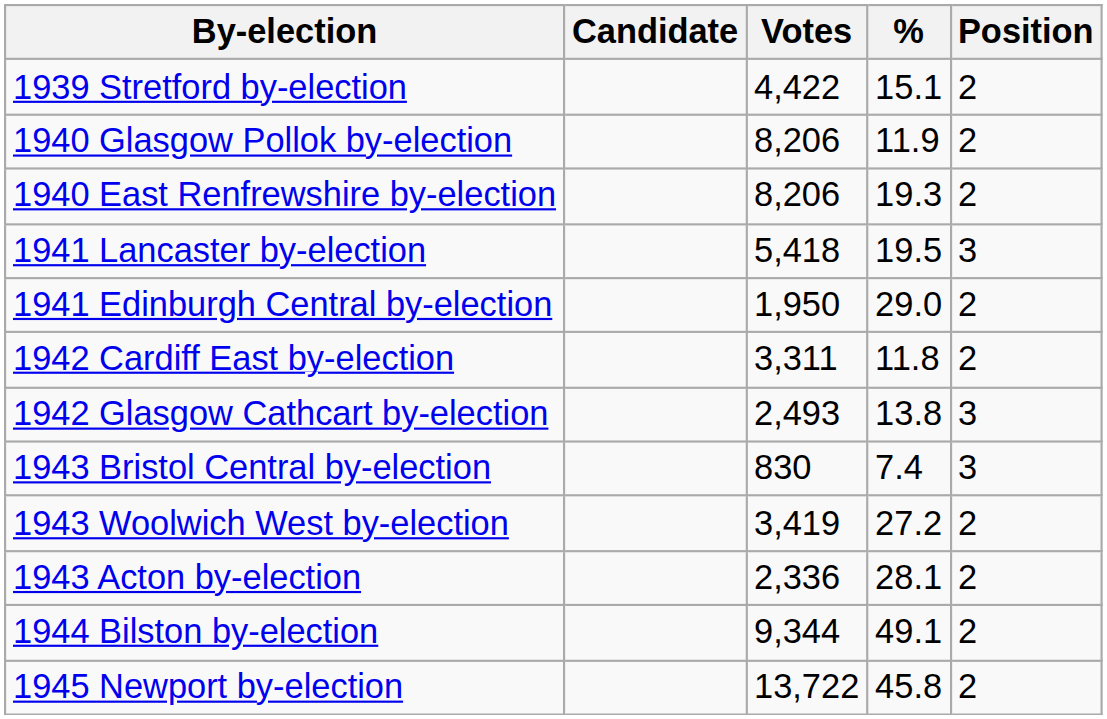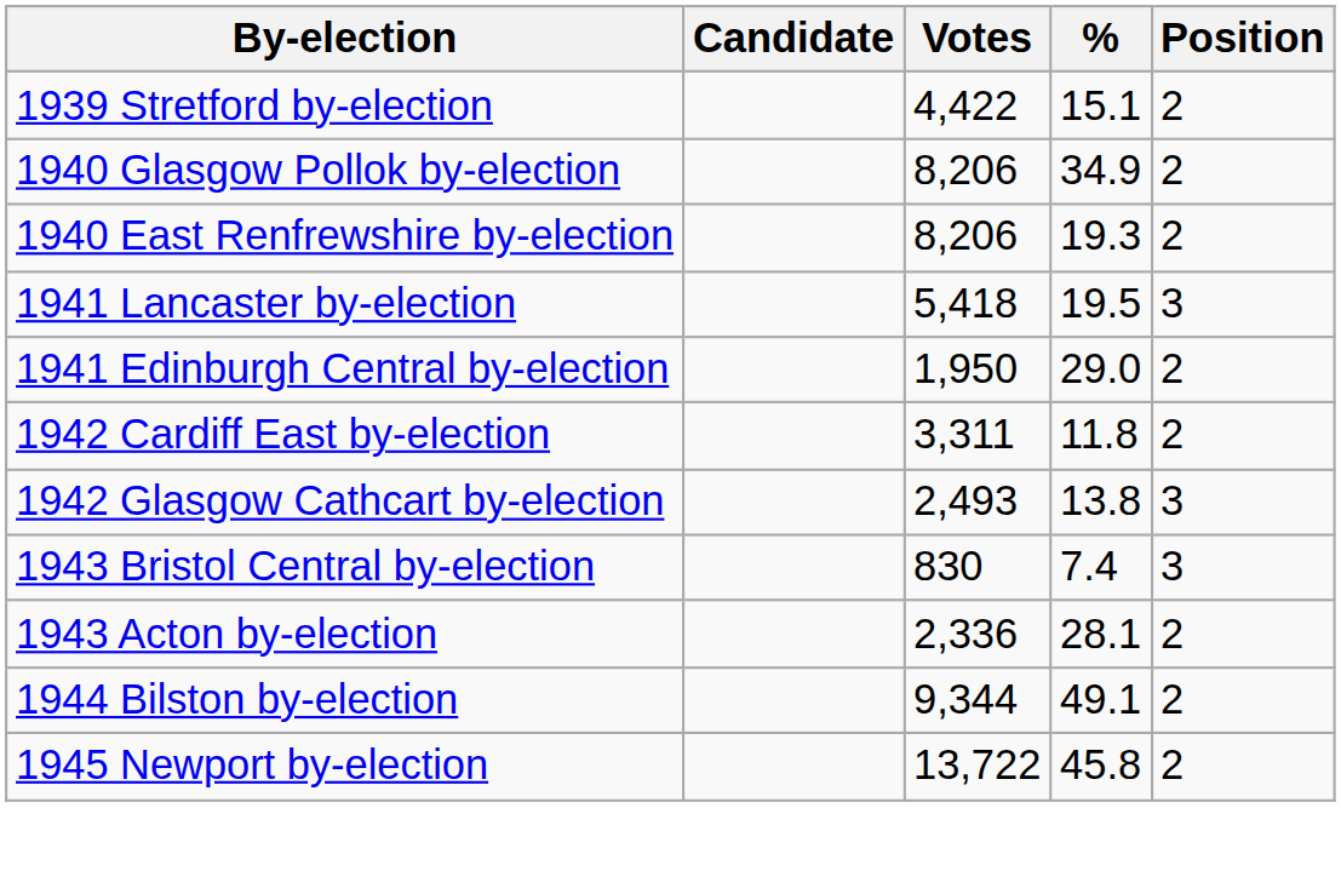1940 Glasgow Pollok by-election | %: 11.9 -> 34.9
- row: 1943 Woolwich West by-election | 3,419 | 27.2 | 2
